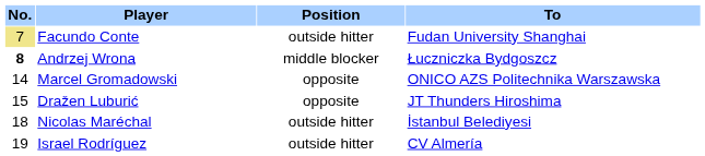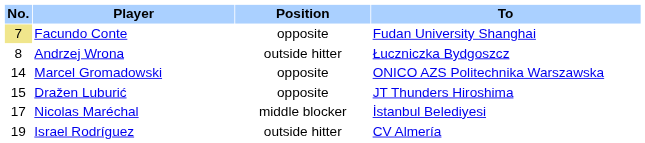Facundo Conte | Position: outside hitter -> opposite
Andrzej Wrona | No.: bold -> normal
Andrzej Wrona | Position: middle blocker -> outside hitter
Nicolas Maréchal | No.: 18 -> 17
Nicolas Maréchal | Position: outside hitter -> middle blocker
